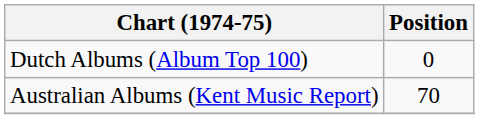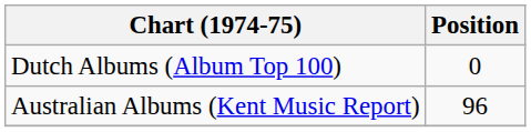Australian Albums (Kent Music Report) | Position: 70 -> 96
